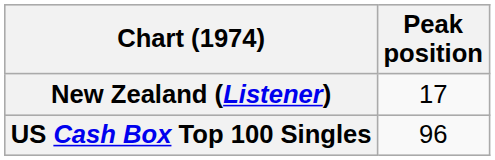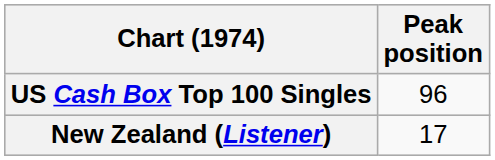rows swapped: New Zealand (Listener) <-> US Cash Box Top 100 Singles
